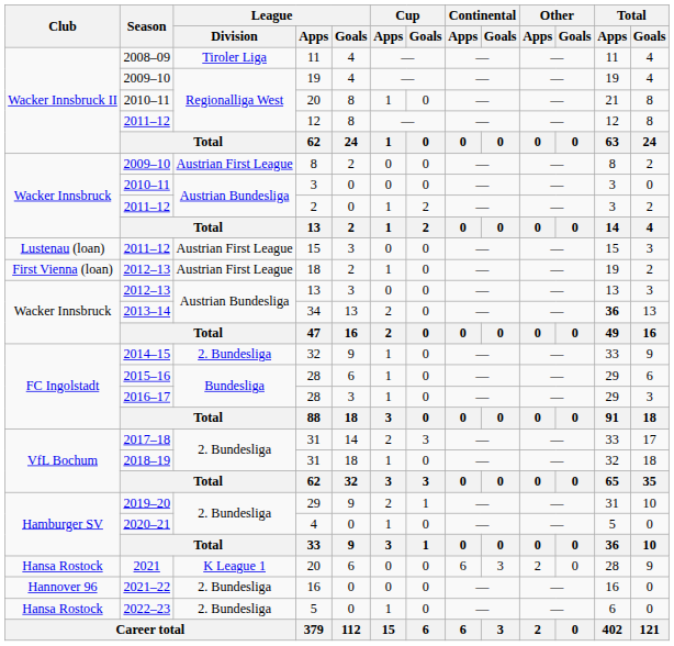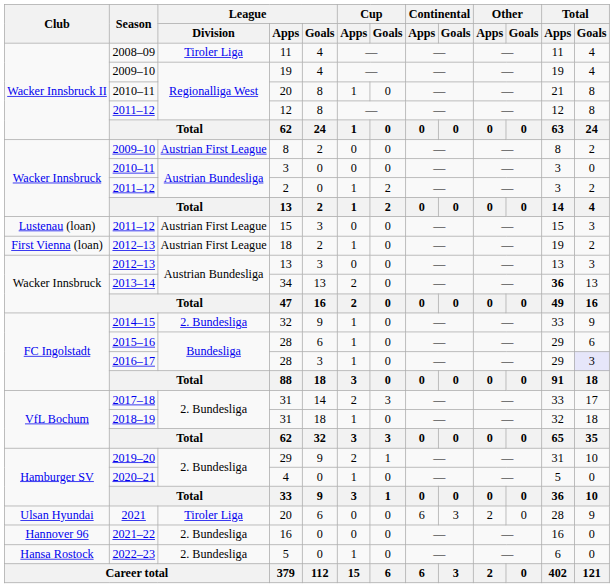2016–17 / 28 | Total / Goals: no background -> lavender background
2021 / 20 | Club: Hansa Rostock -> Ulsan Hyundai
2021 / 20 | League / Division: K League 1 -> Tiroler Liga
